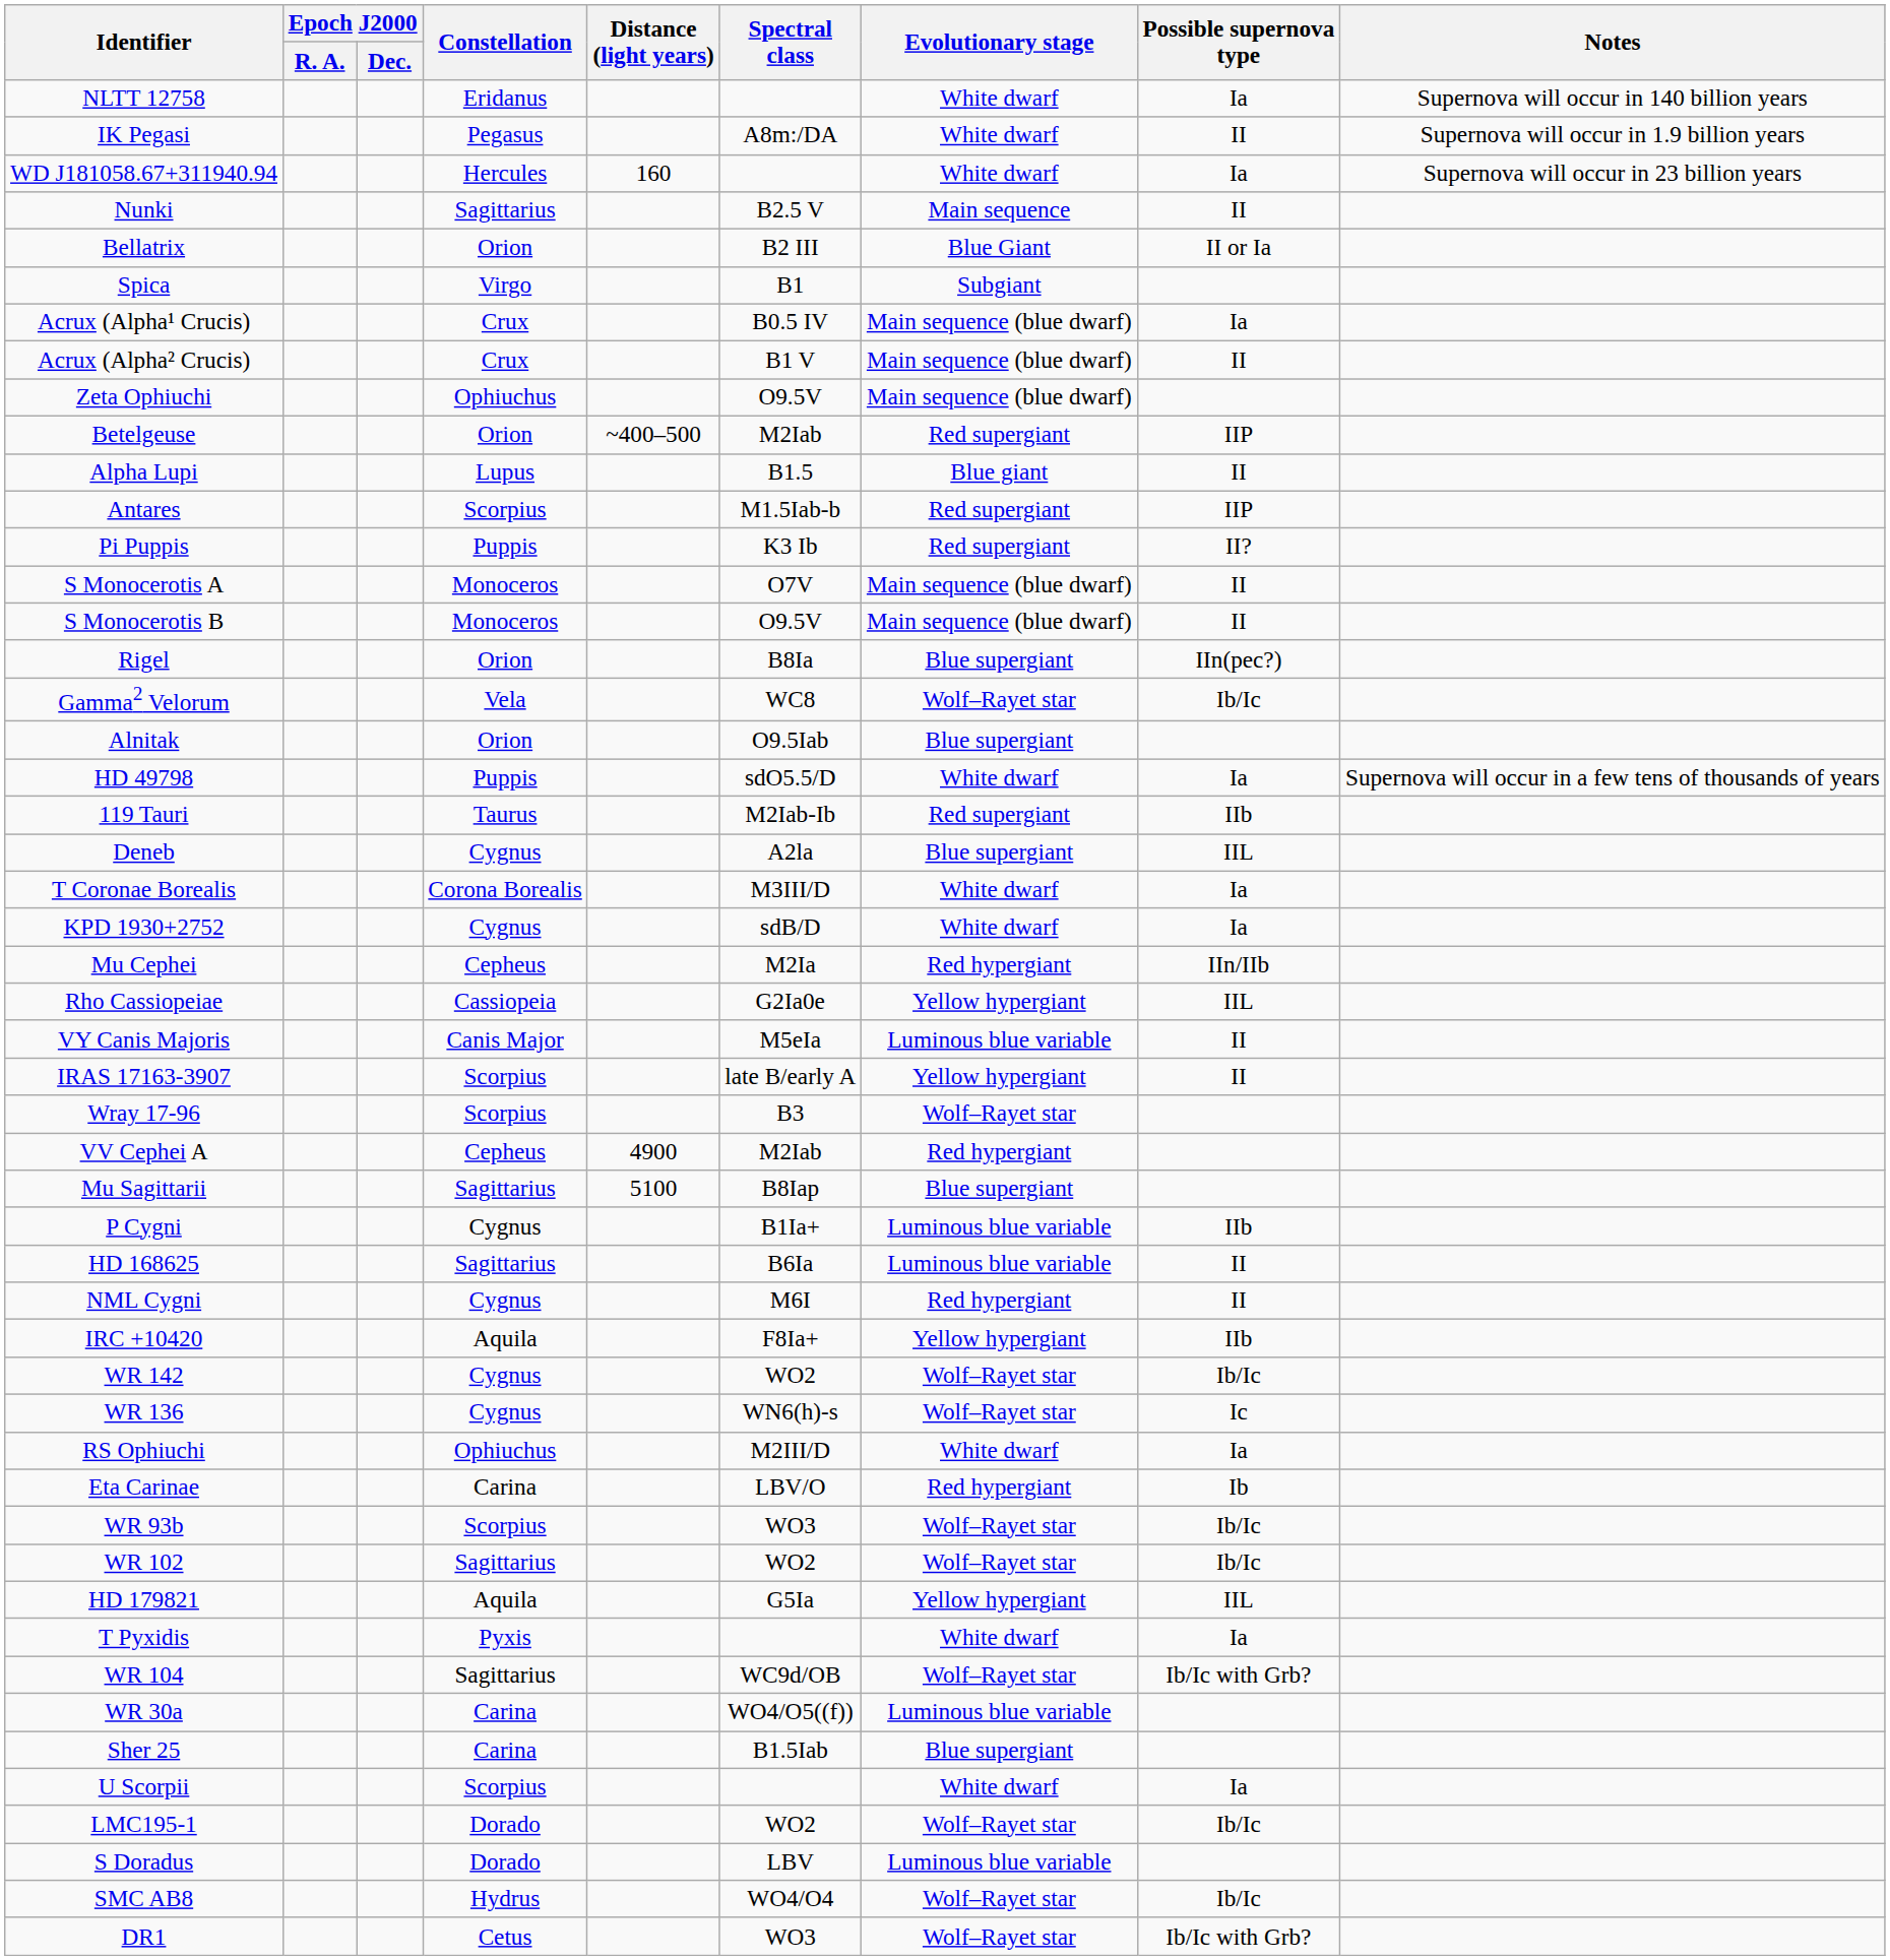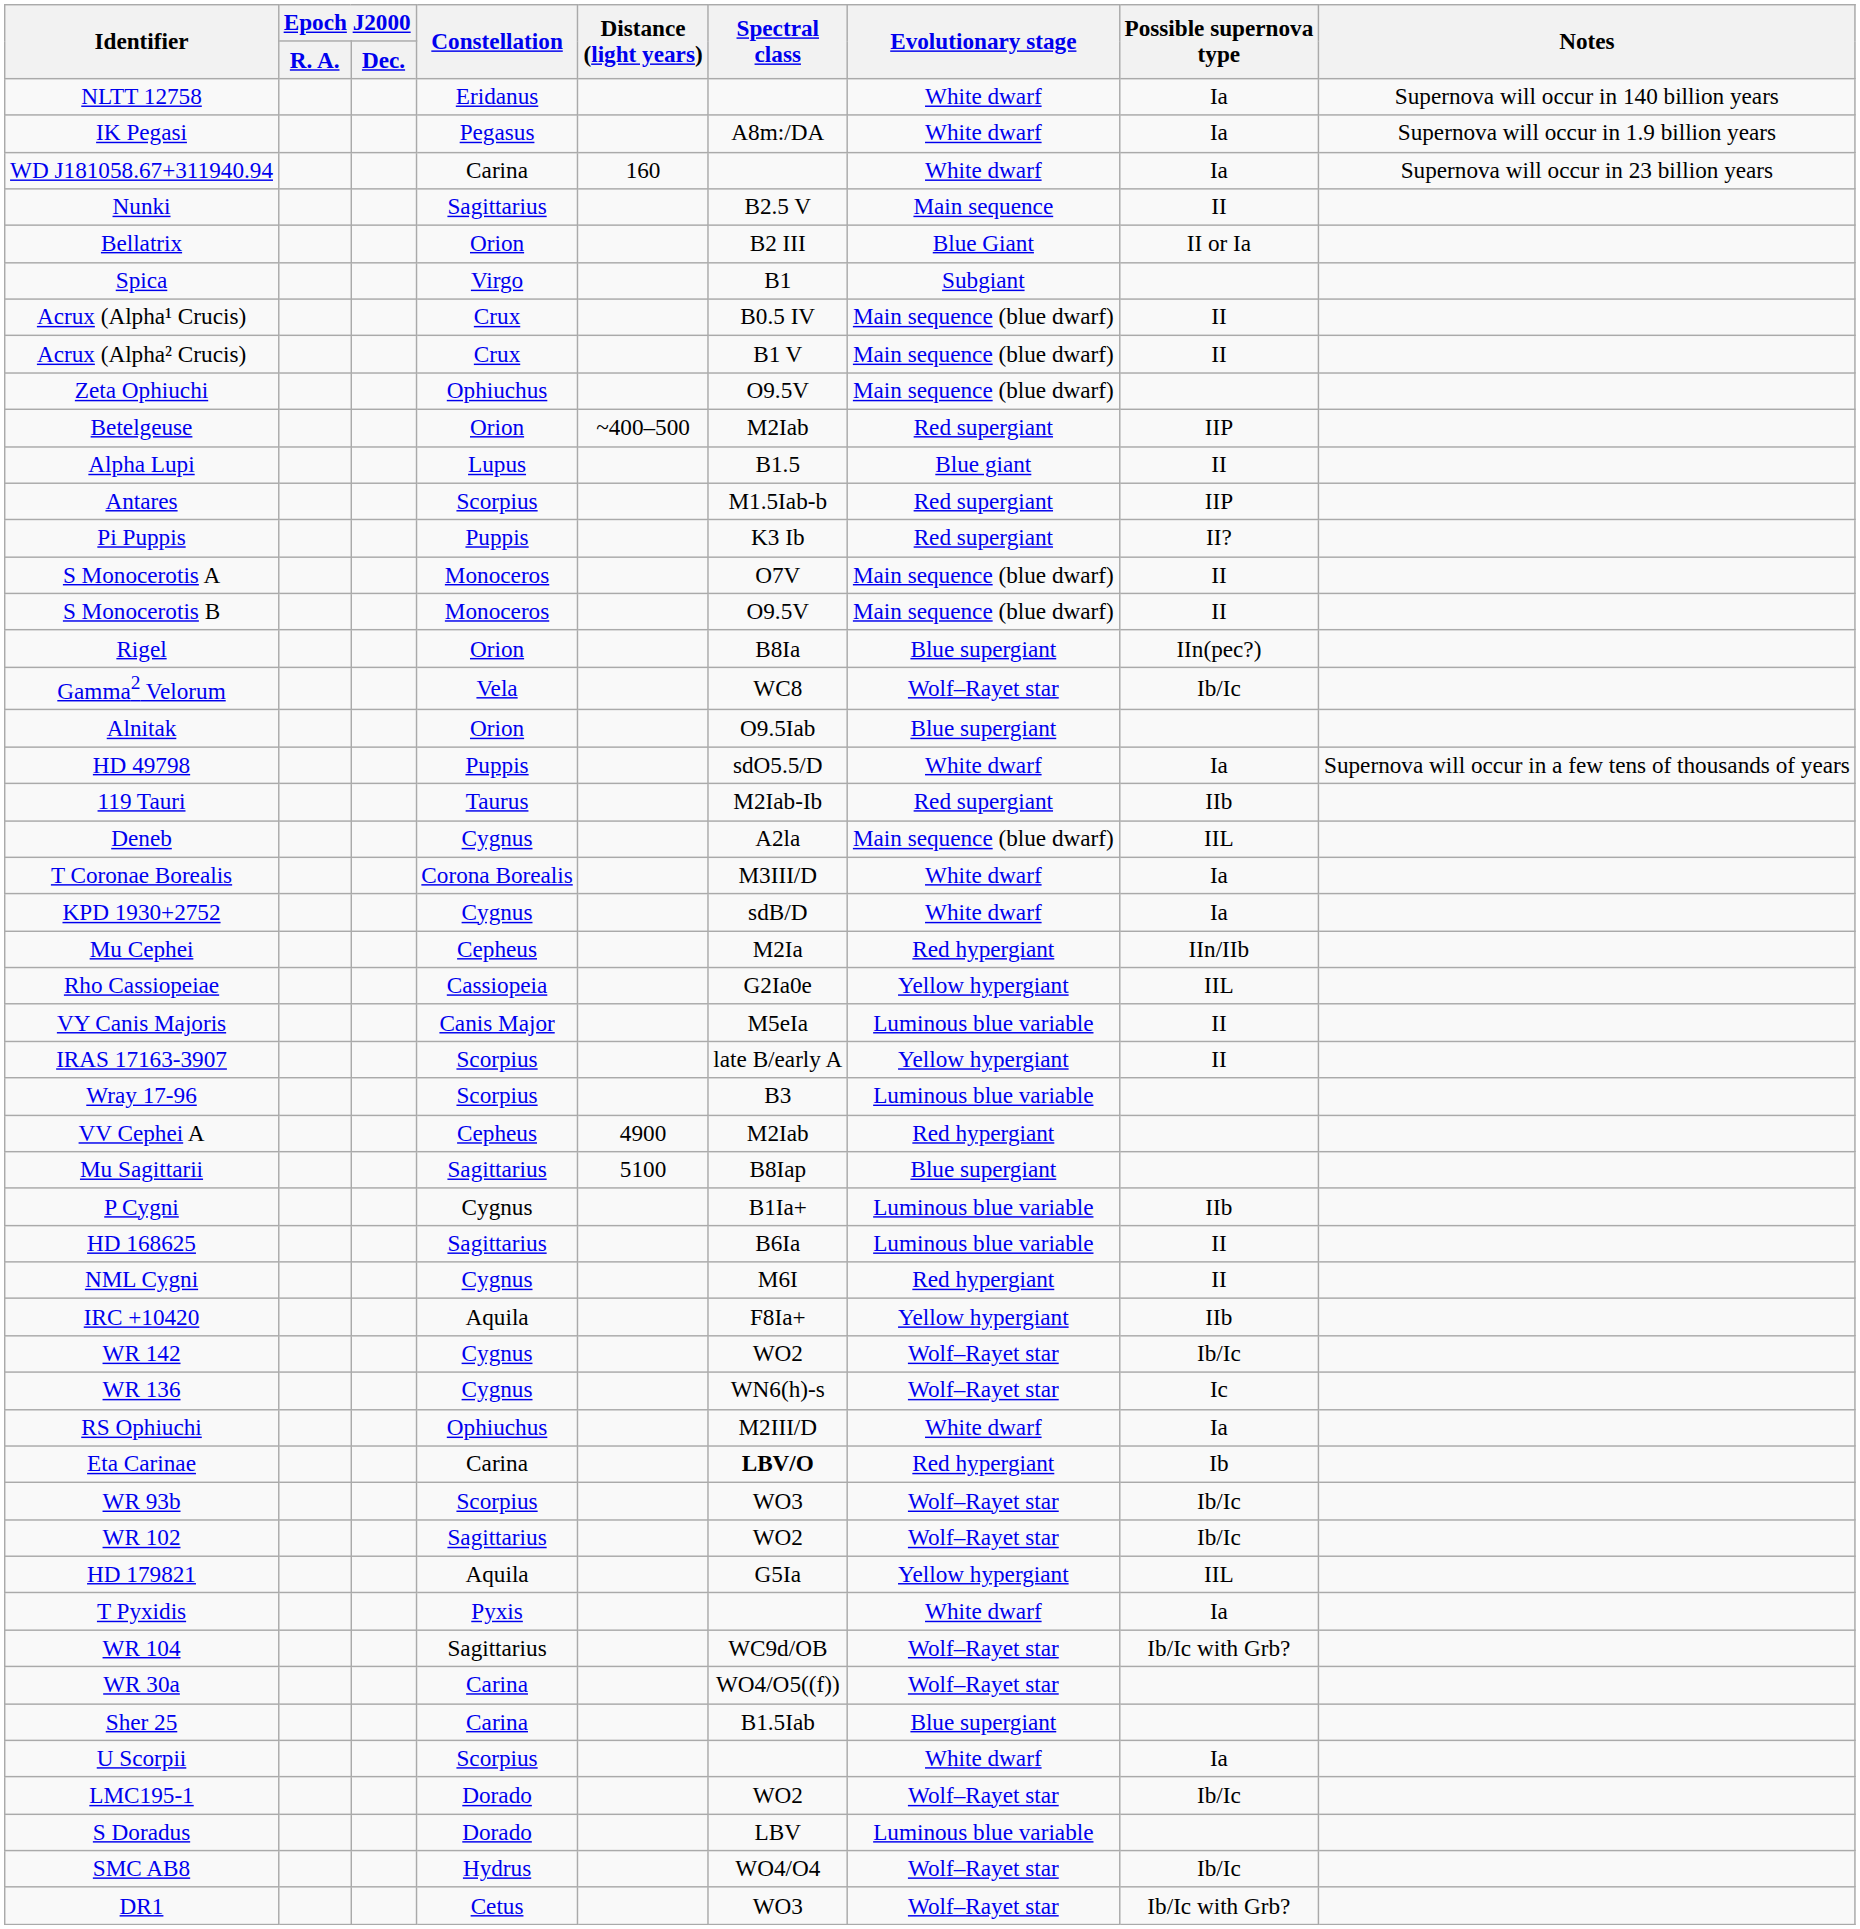IK Pegasi | Possible supernova type: II -> Ia
WD J181058.67+311940.94 | Constellation: Hercules -> Carina
Acrux (Alpha¹ Crucis) | Possible supernova type: Ia -> II
Deneb | Evolutionary stage: Blue supergiant -> Main sequence (blue dwarf)
Wray 17-96 | Evolutionary stage: Wolf–Rayet star -> Luminous blue variable
Eta Carinae | Spectral class: normal -> bold
WR 30a | Evolutionary stage: Luminous blue variable -> Wolf–Rayet star
